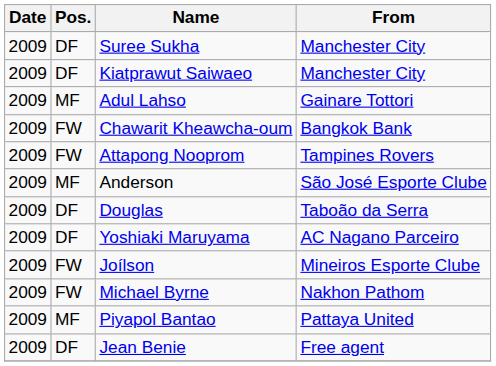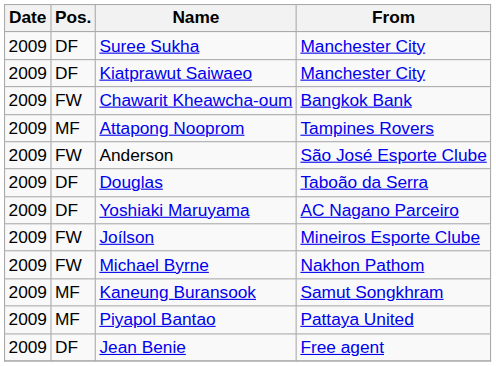- row: 2009 | MF | Adul Lahso | Gainare Tottori
Attapong Nooprom | Pos.: FW -> MF
Anderson | Pos.: MF -> FW
+ row: 2009 | MF | Kaneung Buransook | Samut Songkhram
